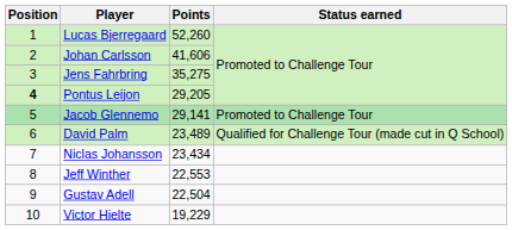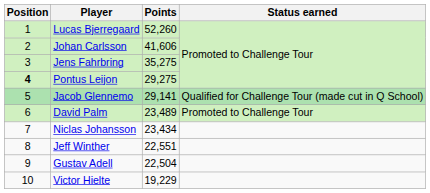Pontus Leijon | Points: 29,205 -> 29,275
Jacob Glennemo | Status earned: Promoted to Challenge Tour -> Qualified for Challenge Tour (made cut in Q School)
David Palm | Status earned: Qualified for Challenge Tour (made cut in Q School) -> Promoted to Challenge Tour
Jeff Winther | Points: 22,553 -> 22,551
